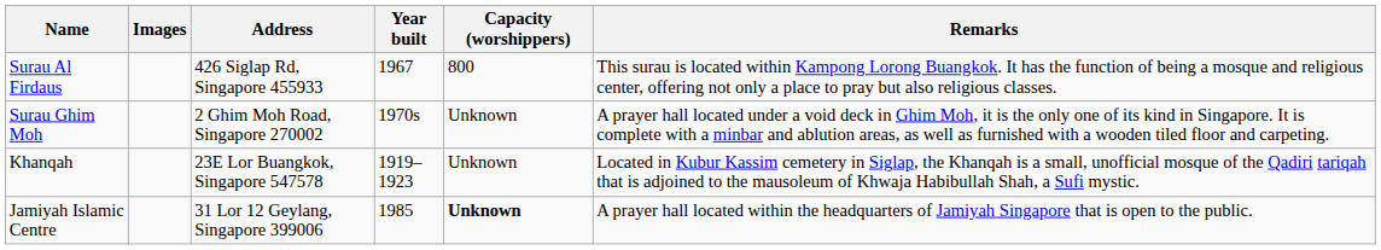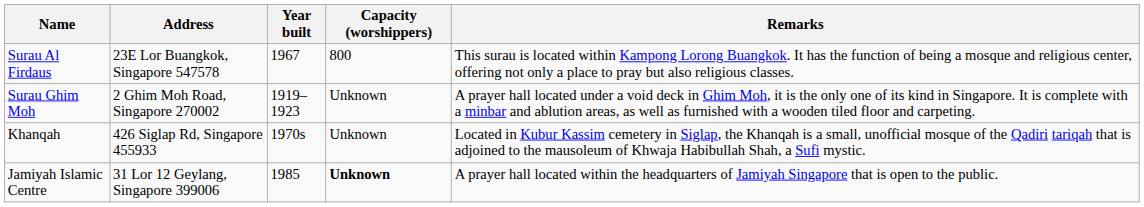- column: Images
Surau Al Firdaus | Address: 426 Siglap Rd, Singapore 455933 -> 23E Lor Buangkok, Singapore 547578
Surau Ghim Moh | Year built: 1970s -> 1919–1923
Khanqah | Address: 23E Lor Buangkok, Singapore 547578 -> 426 Siglap Rd, Singapore 455933
Khanqah | Year built: 1919–1923 -> 1970s
